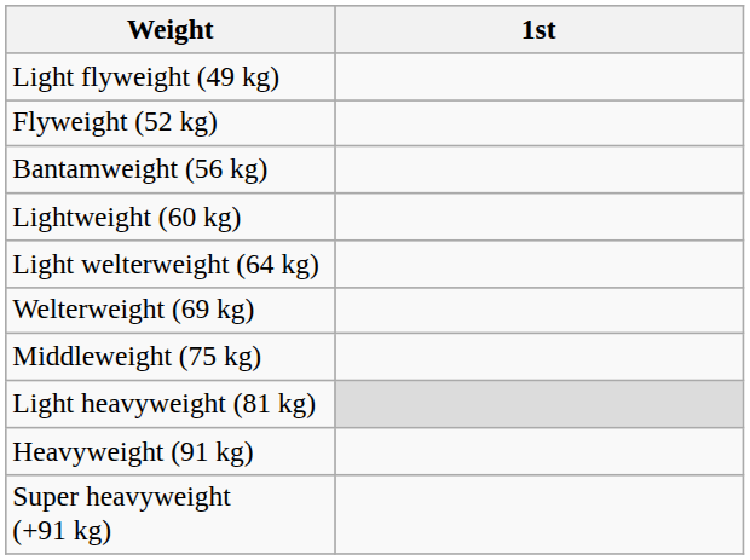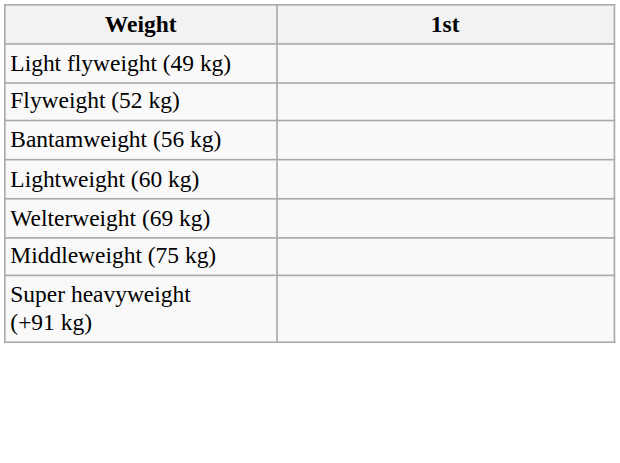- row: Light welterweight (64 kg)
- row: Light heavyweight (81 kg)
- row: Heavyweight (91 kg)
